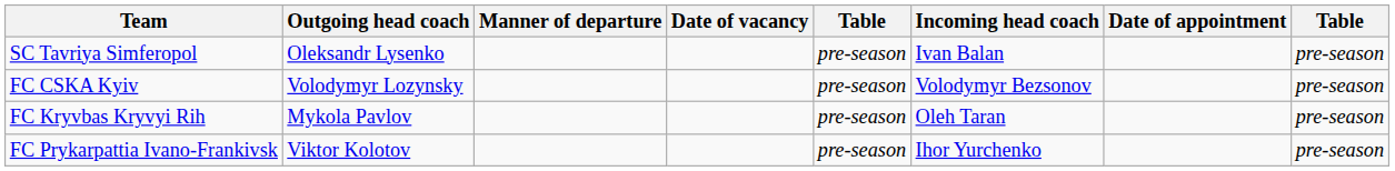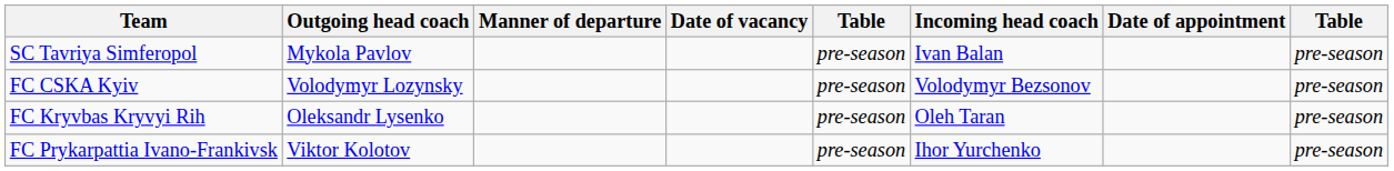SC Tavriya Simferopol | Outgoing head coach: Oleksandr Lysenko -> Mykola Pavlov
FC Kryvbas Kryvyi Rih | Outgoing head coach: Mykola Pavlov -> Oleksandr Lysenko
